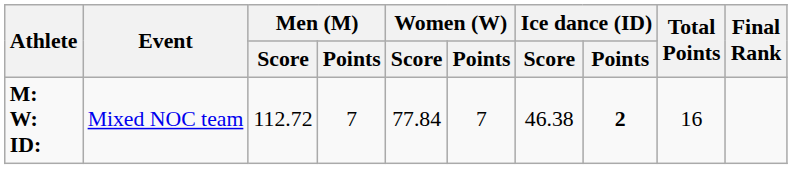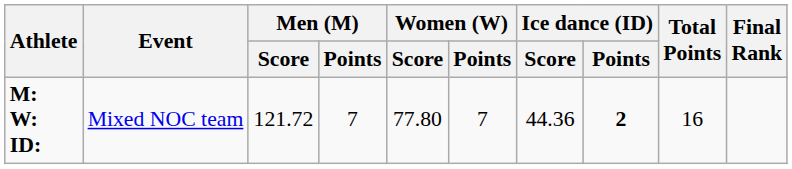M: W: ID: | Men (M) / Score: 112.72 -> 121.72
M: W: ID: | Women (W) / Score: 77.84 -> 77.80
M: W: ID: | Ice dance (ID) / Score: 46.38 -> 44.36
